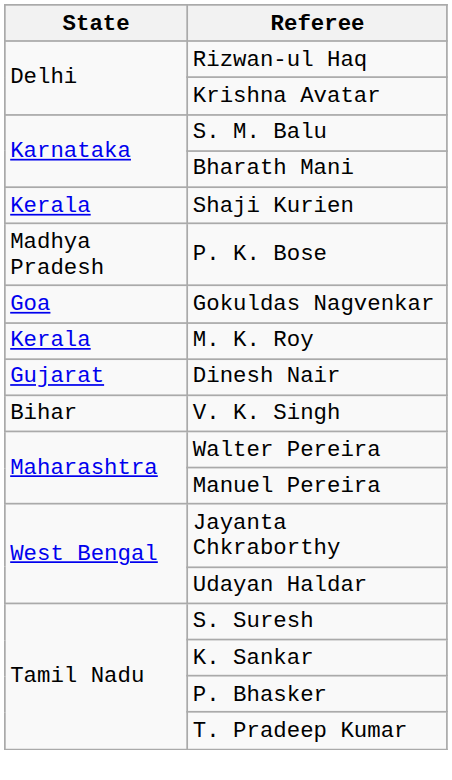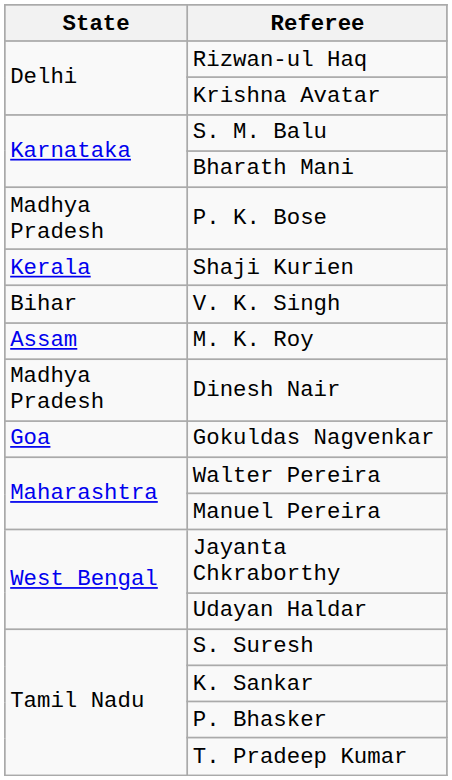rows swapped: Shaji Kurien <-> P. K. Bose
rows swapped: V. K. Singh <-> Gokuldas Nagvenkar
M. K. Roy | State: Kerala -> Assam
Dinesh Nair | State: Gujarat -> Madhya Pradesh
